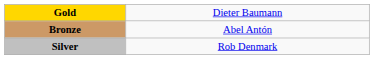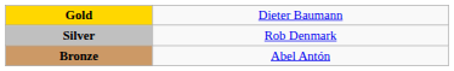rows swapped: Silver <-> Bronze
